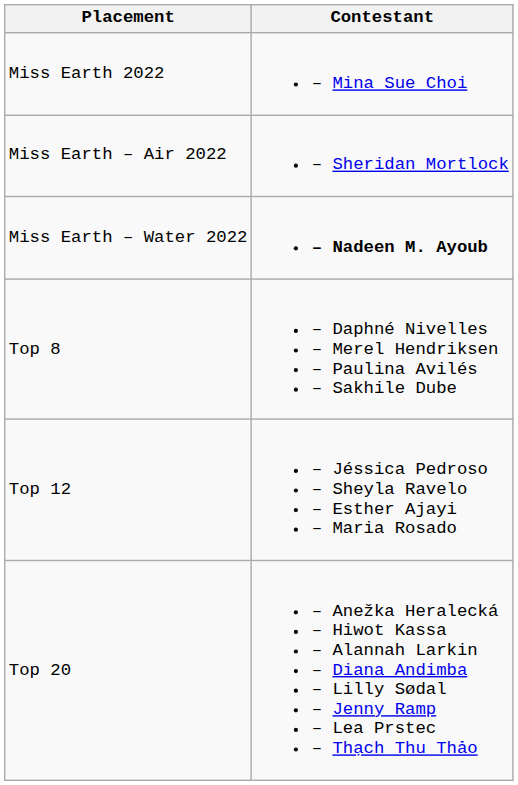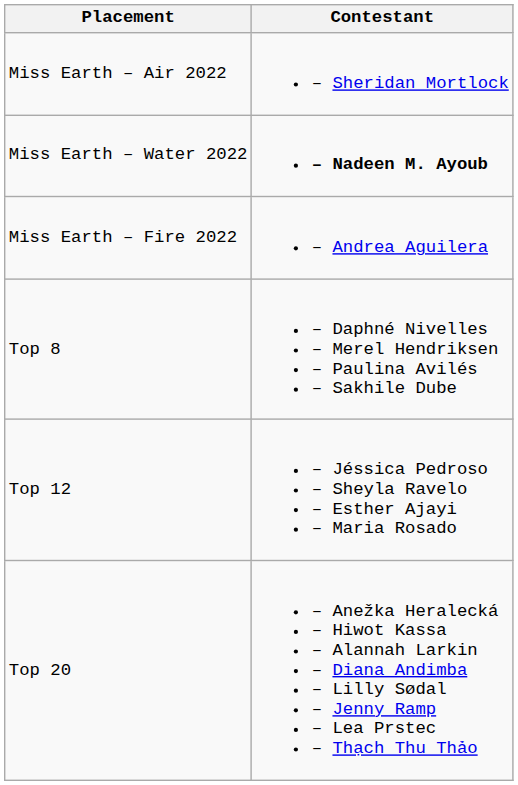- row: Miss Earth 2022 | – Mina Sue Choi
+ row: Miss Earth – Fire 2022 | – Andrea Aguilera
